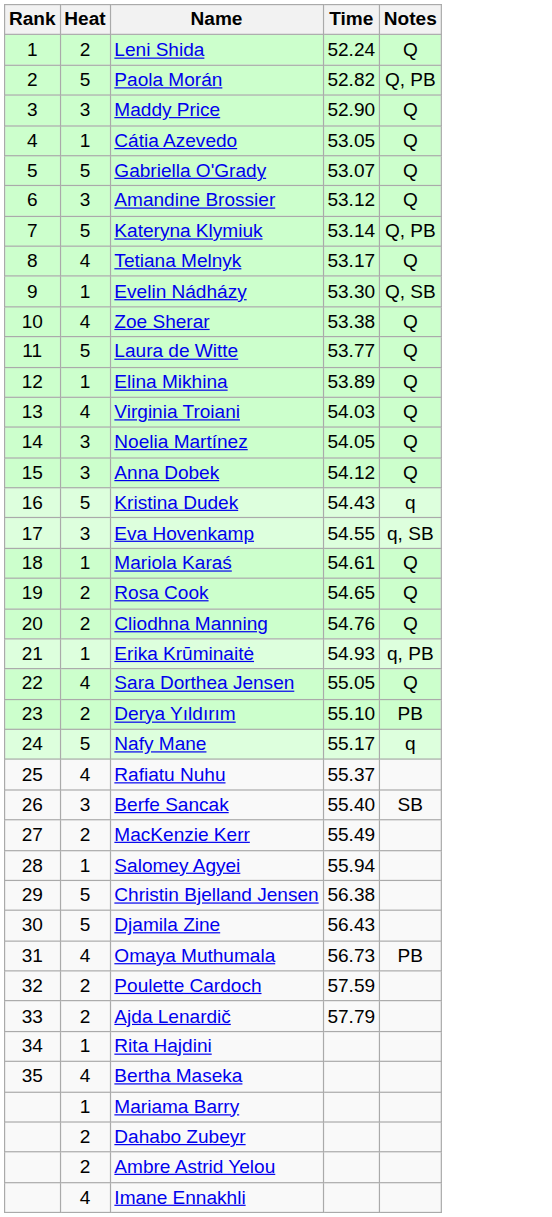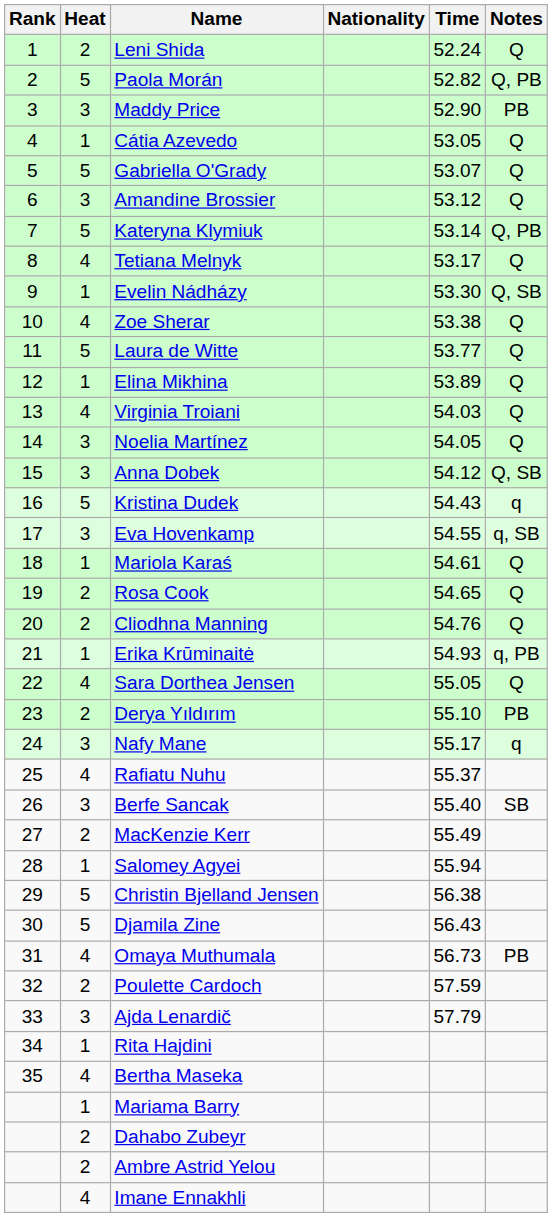+ column: Nationality
Maddy Price | Notes: Q -> PB
Anna Dobek | Notes: Q -> Q, SB
Nafy Mane | Heat: 5 -> 3
Ajda Lenardič | Heat: 2 -> 3
